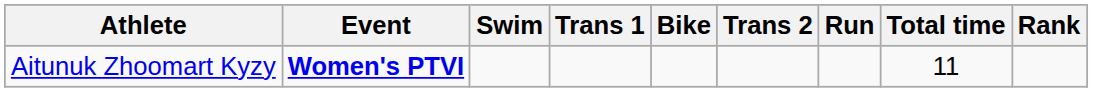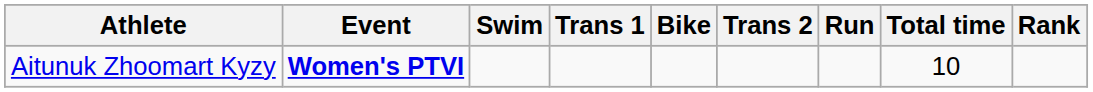Aitunuk Zhoomart Kyzy | Total time: 11 -> 10
